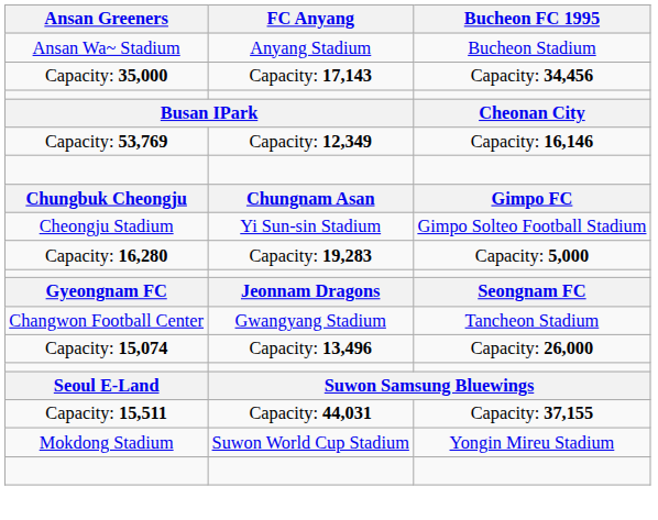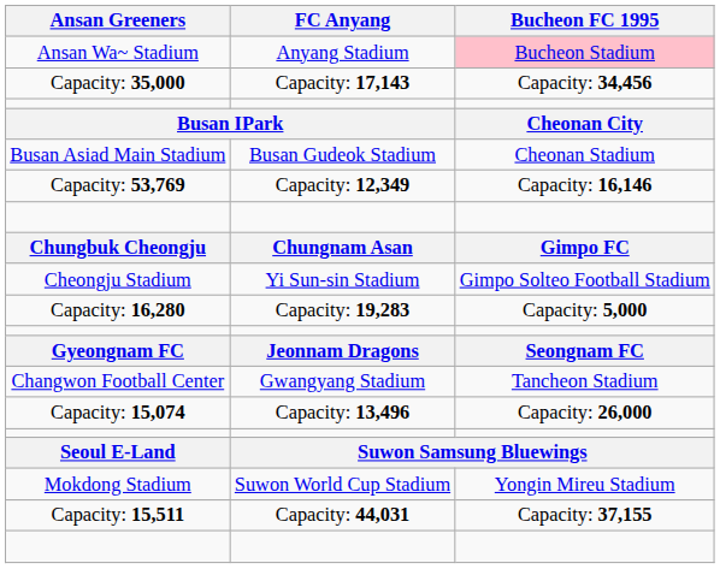Ansan Wa~ Stadium | Bucheon FC 1995: no background -> pink background
+ row: Busan Asiad Main Stadium | Busan Gudeok Stadium | Cheonan Stadium
rows swapped: Mokdong Stadium <-> Capacity: 15,511
